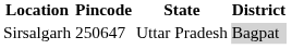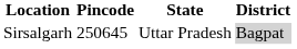Sirsalgarh | Pincode: 250647 -> 250645
